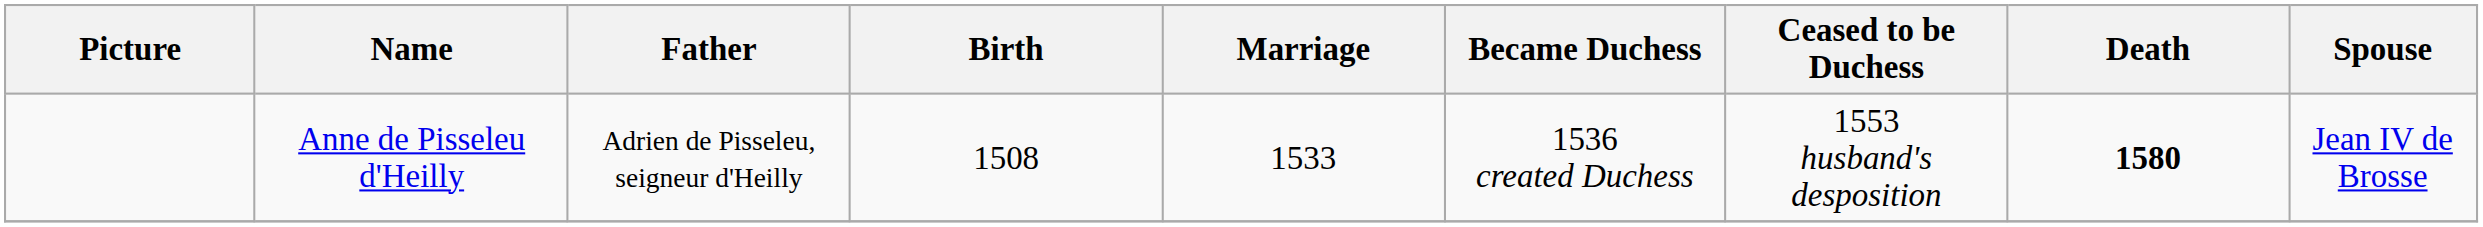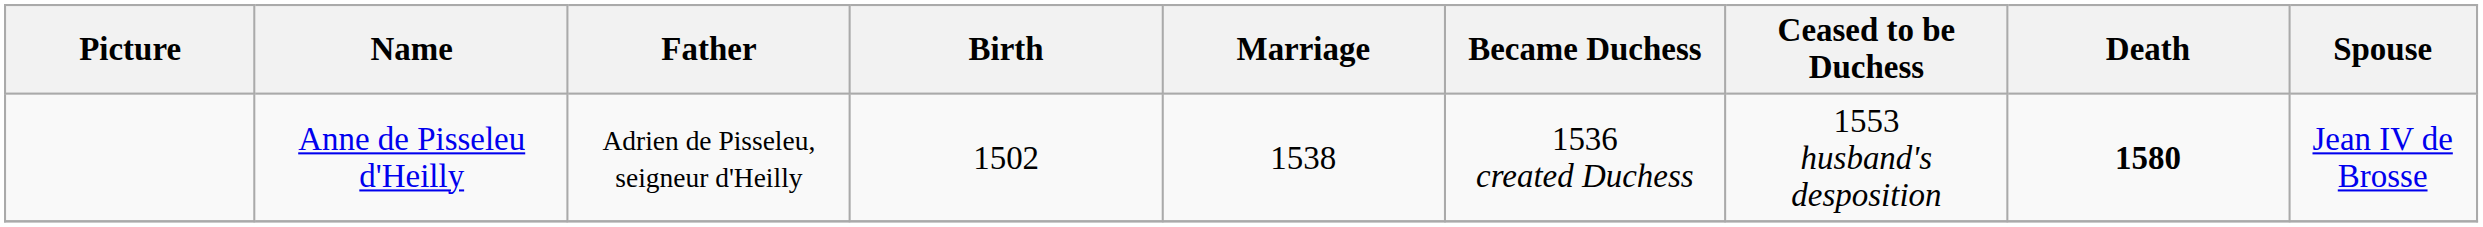Anne de Pisseleu d'Heilly | Birth: 1508 -> 1502
Anne de Pisseleu d'Heilly | Marriage: 1533 -> 1538
